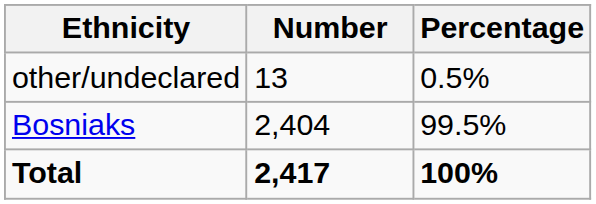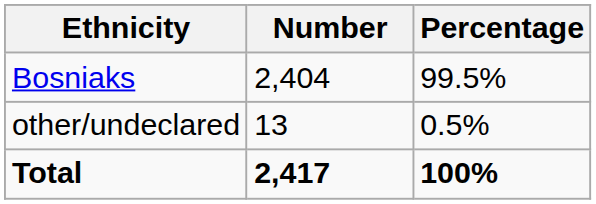rows swapped: Bosniaks <-> other/undeclared
